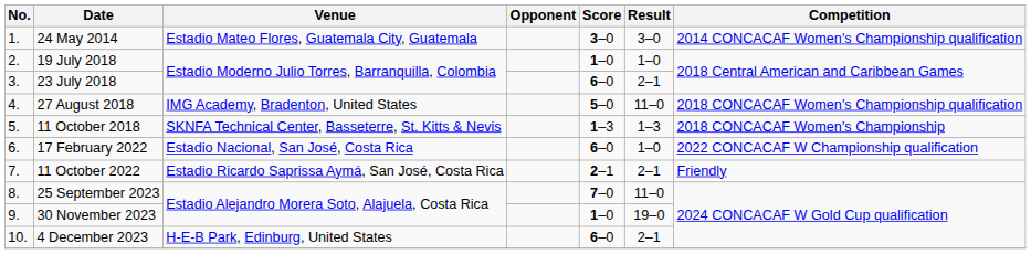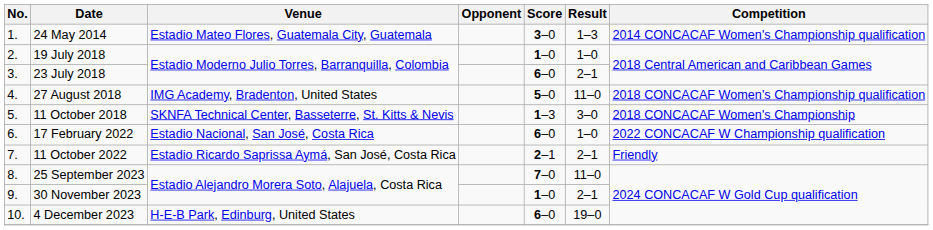24 May 2014 | Result: 3–0 -> 1–3
11 October 2018 | Result: 1–3 -> 3–0
30 November 2023 | Result: 19–0 -> 2–1
4 December 2023 | Result: 2–1 -> 19–0
